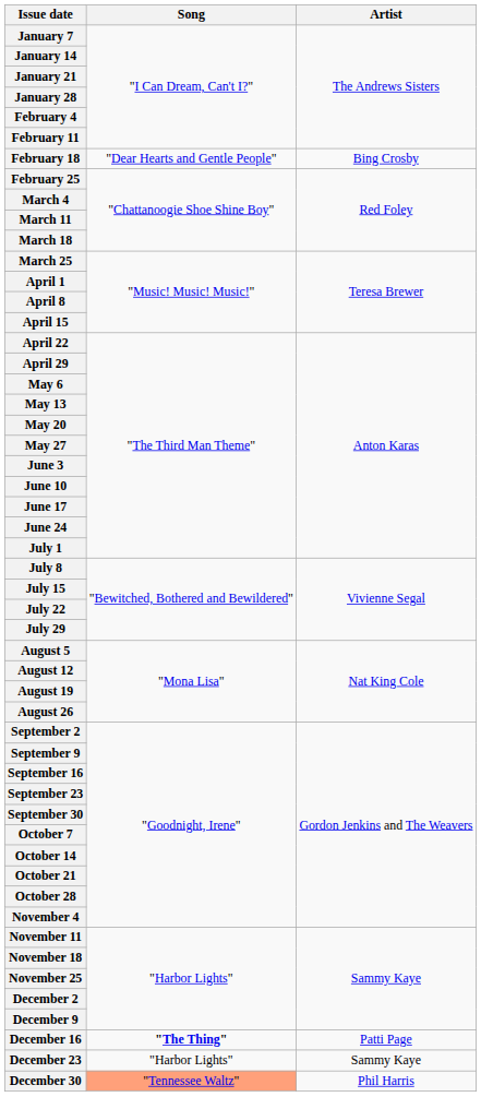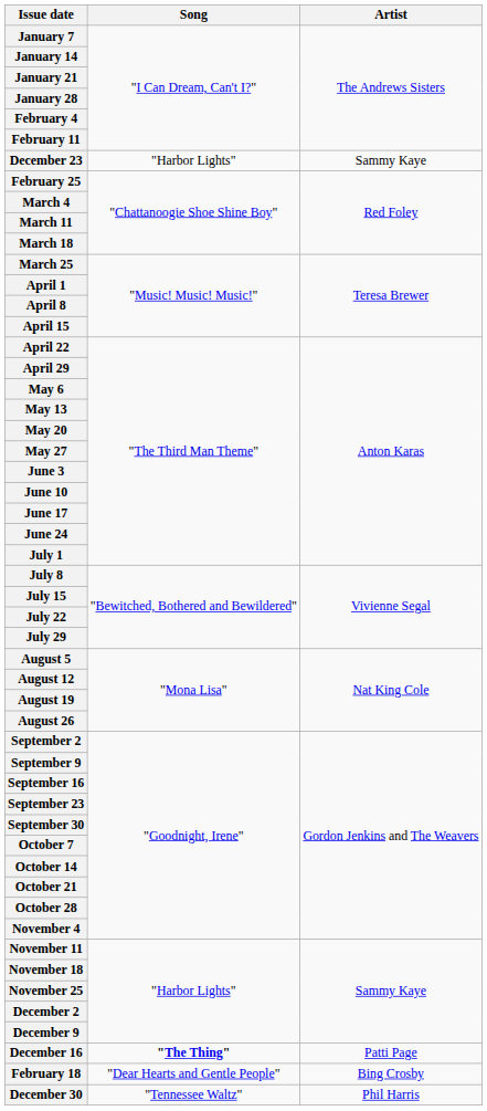rows swapped: February 18 <-> December 23
December 30 | Song: lightsalmon background -> no background
